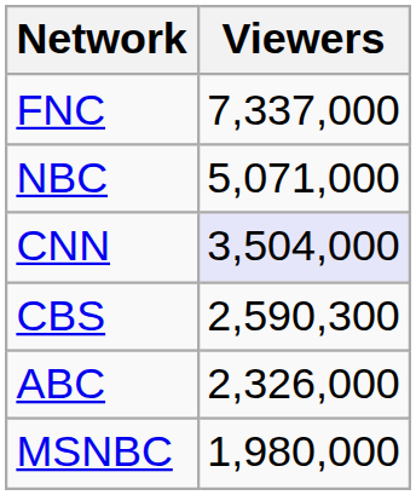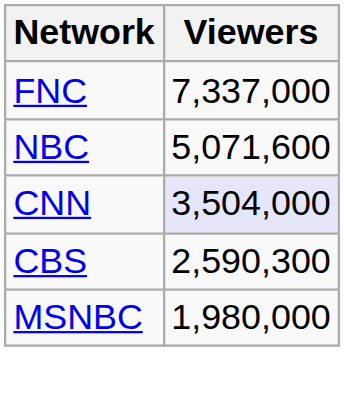NBC | Viewers: 5,071,000 -> 5,071,600
- row: ABC | 2,326,000
